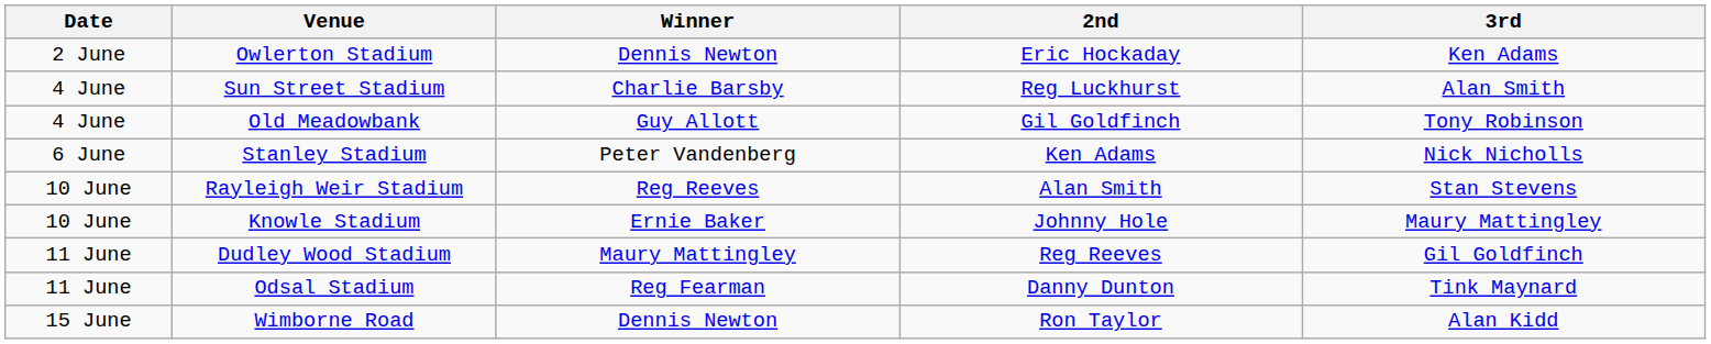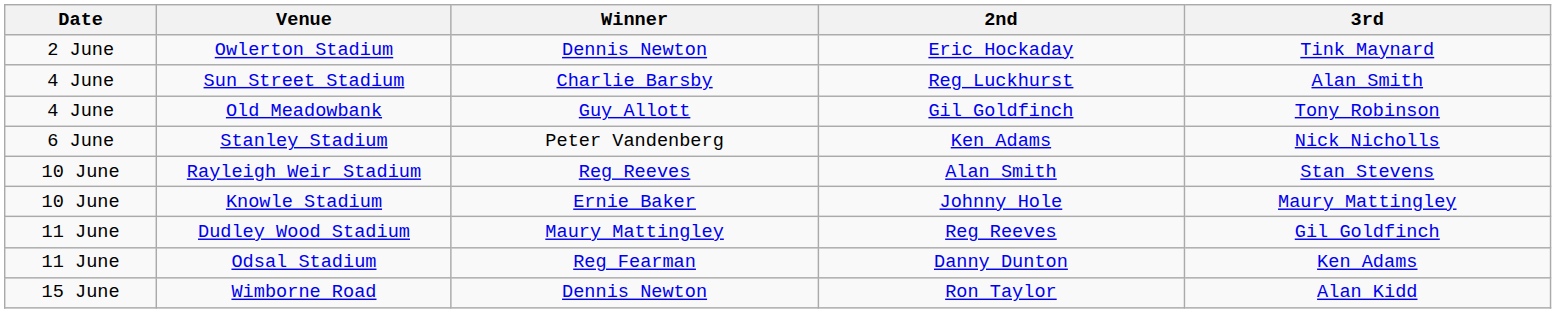Owlerton Stadium | 3rd: Ken Adams -> Tink Maynard
Odsal Stadium | 3rd: Tink Maynard -> Ken Adams
